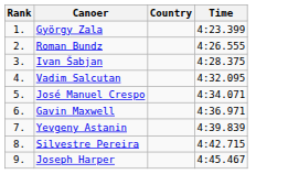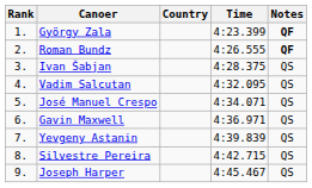+ column: Notes | QF | QF | QS | QS | QS | QS | QS | QS | QS
